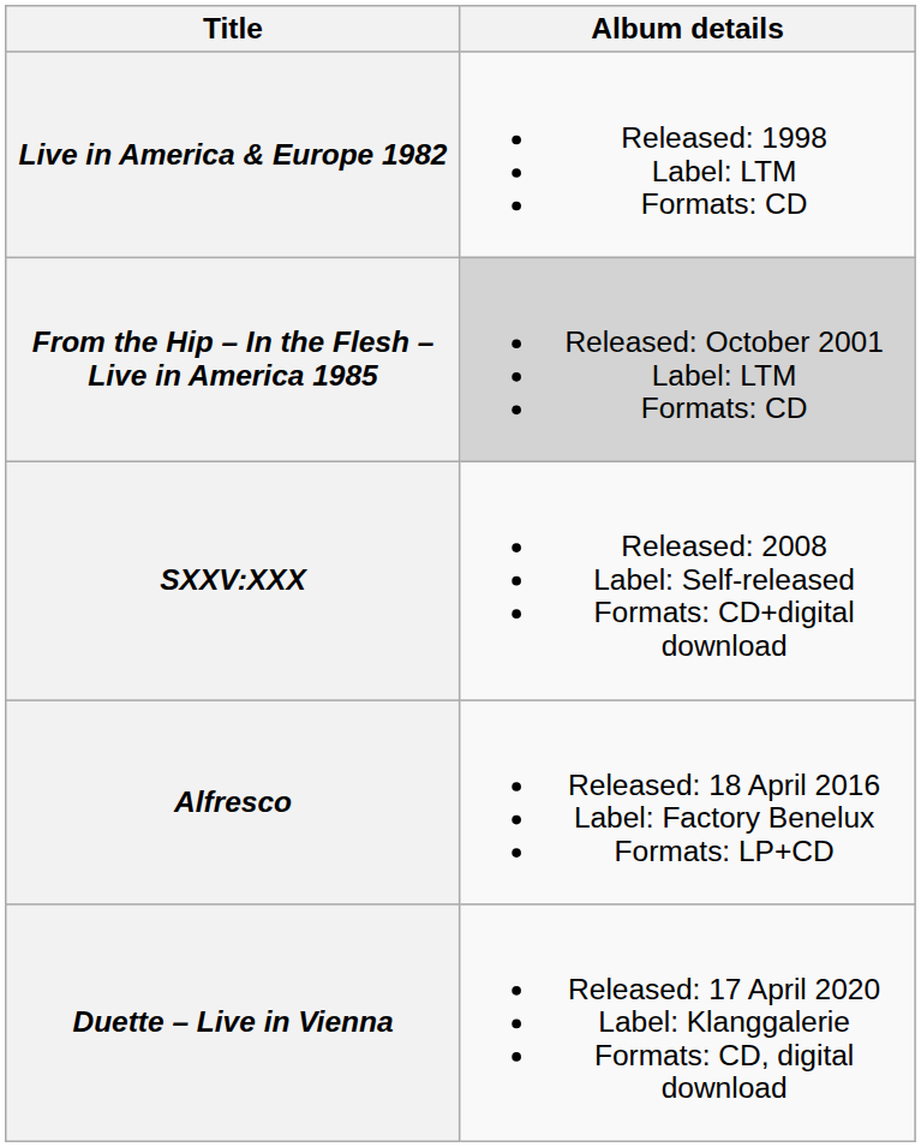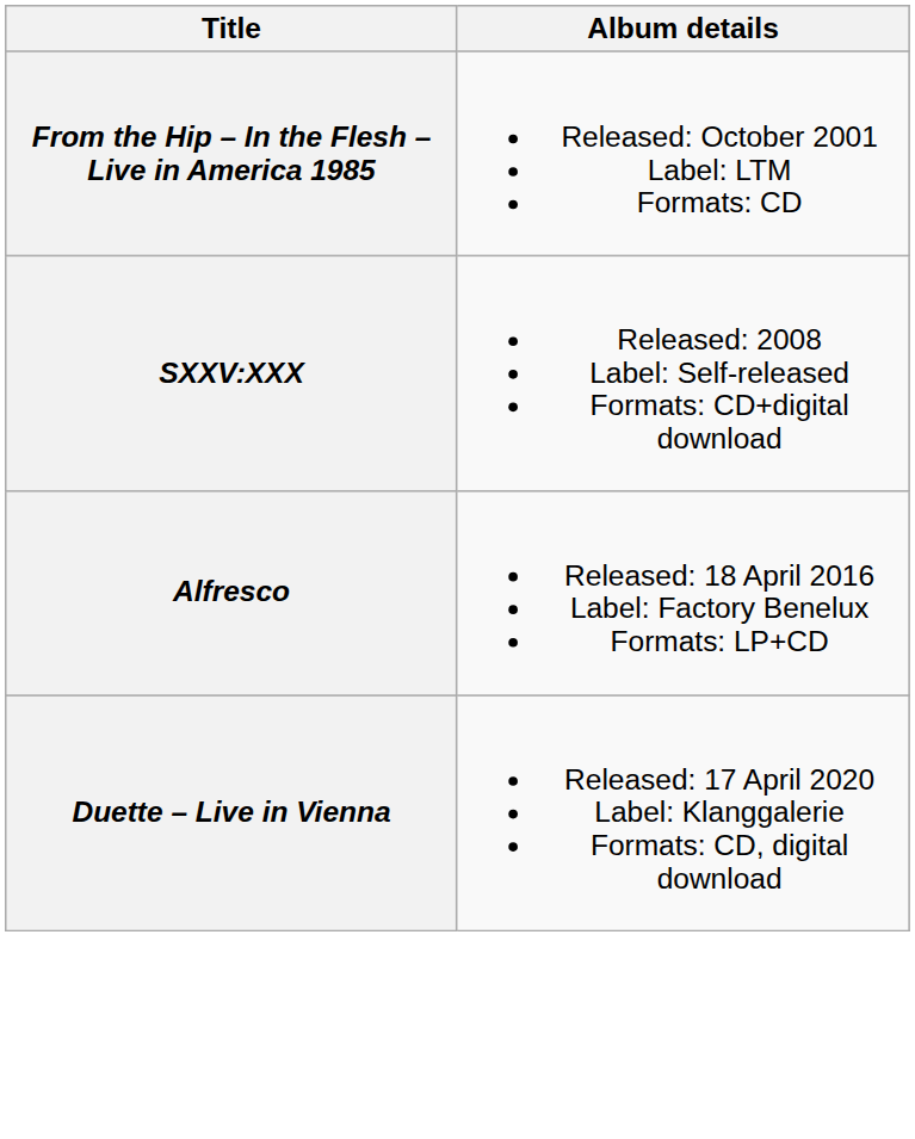- row: Live in America & Europe 1982 | Released: 1998 Label: LTM Formats: CD
From the Hip – In the Flesh – Live in America 1985 | Album details: lightgrey background -> no background
